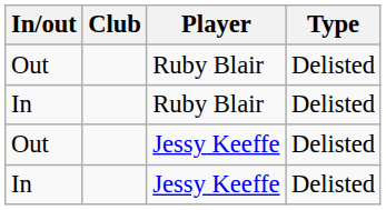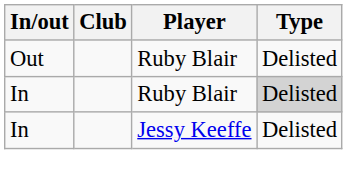In / Ruby Blair | Type: no background -> lightgrey background
- row: Out | Jessy Keeffe | Delisted
